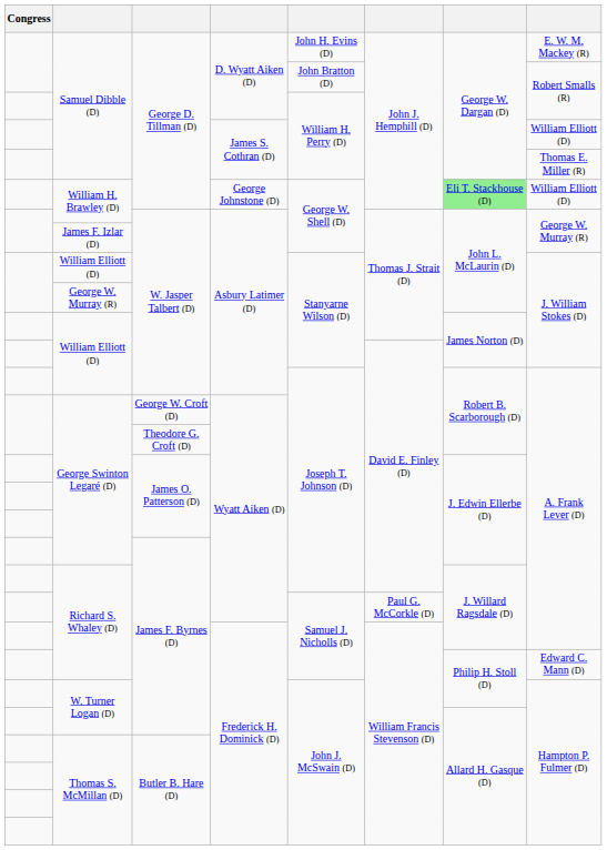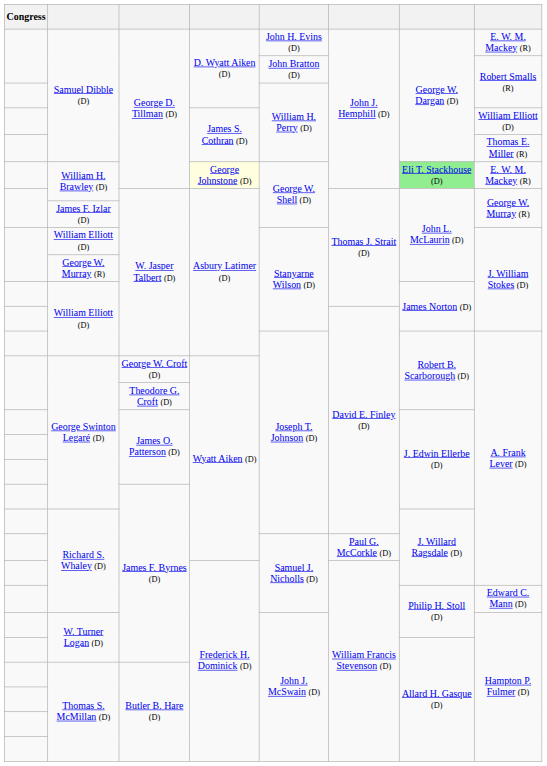William H. Brawley (D) / George D. Tillman (D) | column 4: no background -> lightyellow background
William H. Brawley (D) / George D. Tillman (D) | column 8: William Elliott (D) -> E. W. M. Mackey (R)
